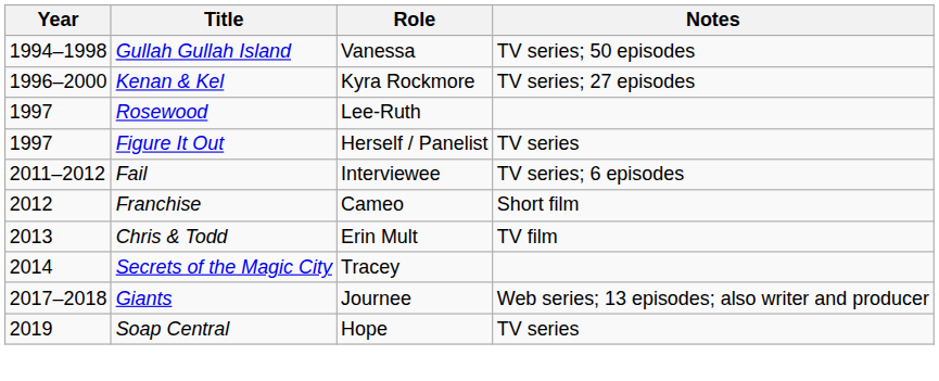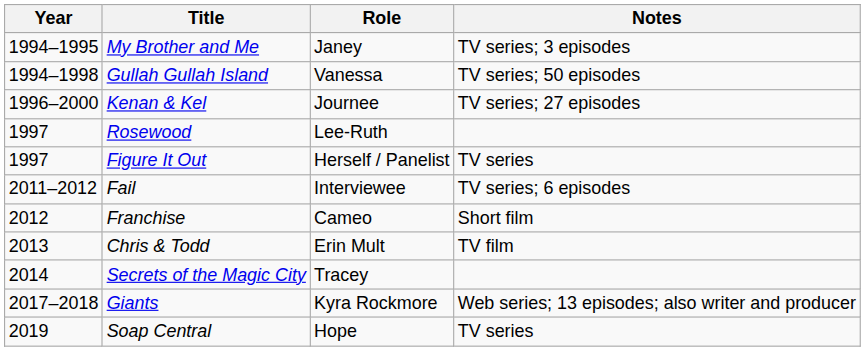+ row: 1994–1995 | My Brother and Me | Janey | TV series; 3 episodes
Kenan & Kel | Role: Kyra Rockmore -> Journee
Giants | Role: Journee -> Kyra Rockmore
